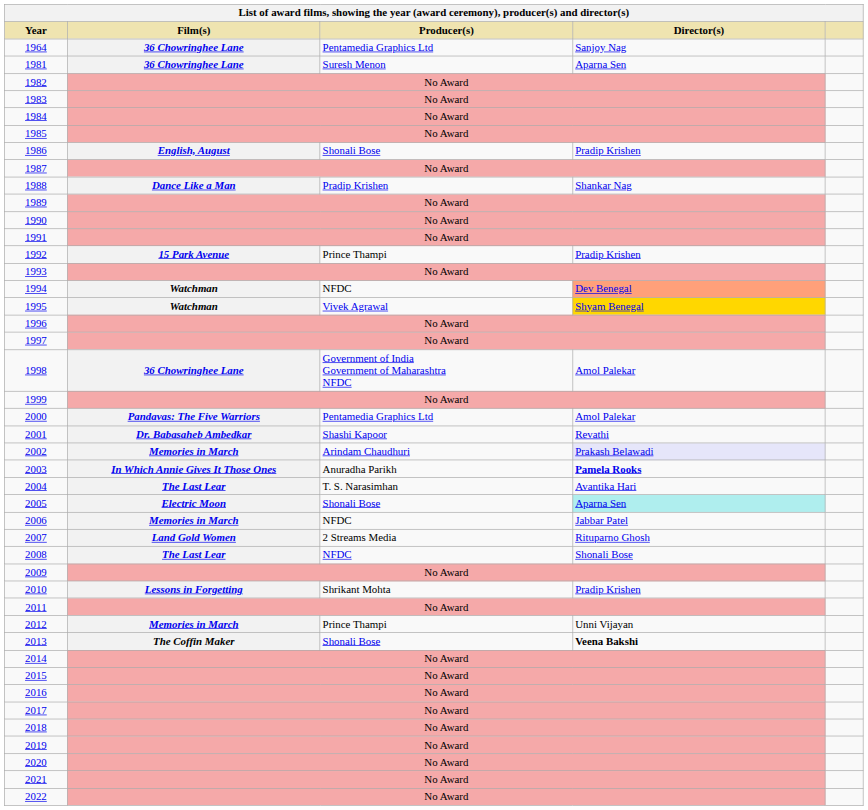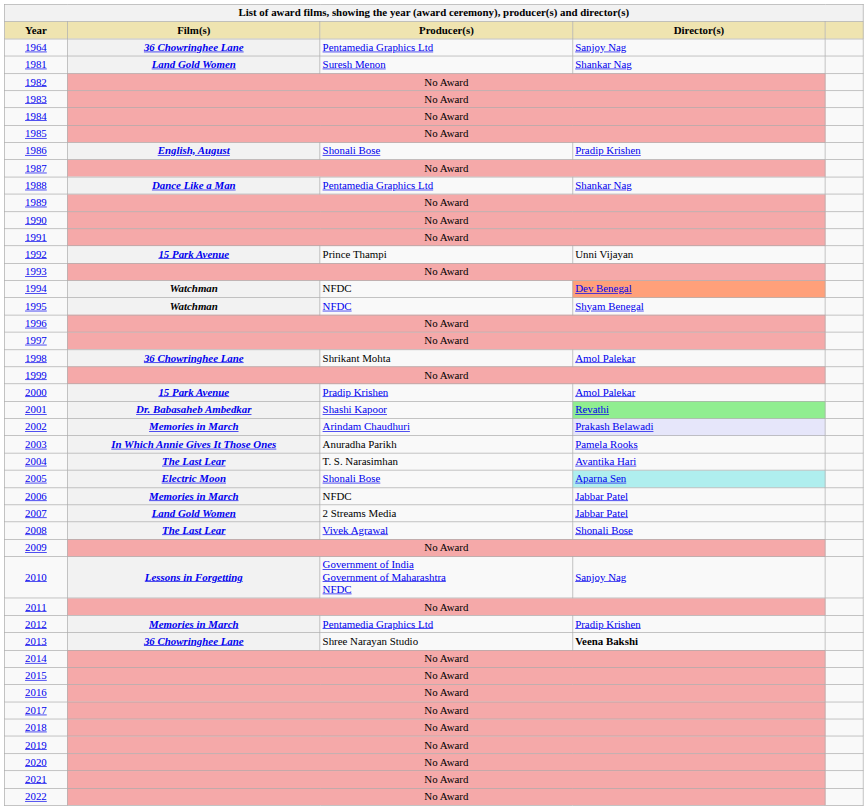1981 | Film(s): 36 Chowringhee Lane -> Land Gold Women
1981 | Director(s): Aparna Sen -> Shankar Nag
1988 | Producer(s): Pradip Krishen -> Pentamedia Graphics Ltd
1992 | Director(s): Pradip Krishen -> Unni Vijayan
1995 | Producer(s): Vivek Agrawal -> NFDC
1995 | Director(s): gold background -> no background
1998 | Producer(s): Government of India Government of Maharashtra NFDC -> Shrikant Mohta
2000 | Film(s): Pandavas: The Five Warriors -> 15 Park Avenue
2000 | Producer(s): Pentamedia Graphics Ltd -> Pradip Krishen
2001 | Director(s): no background -> lightgreen background
2003 | Director(s): bold -> normal
2007 | Director(s): Rituparno Ghosh -> Jabbar Patel
2008 | Producer(s): NFDC -> Vivek Agrawal
2010 | Producer(s): Shrikant Mohta -> Government of India Government of Maharashtra NFDC
2010 | Director(s): Pradip Krishen -> Sanjoy Nag
2012 | Producer(s): Prince Thampi -> Pentamedia Graphics Ltd
2012 | Director(s): Unni Vijayan -> Pradip Krishen
2013 | Film(s): The Coffin Maker -> 36 Chowringhee Lane
2013 | Producer(s): Shonali Bose -> Shree Narayan Studio
